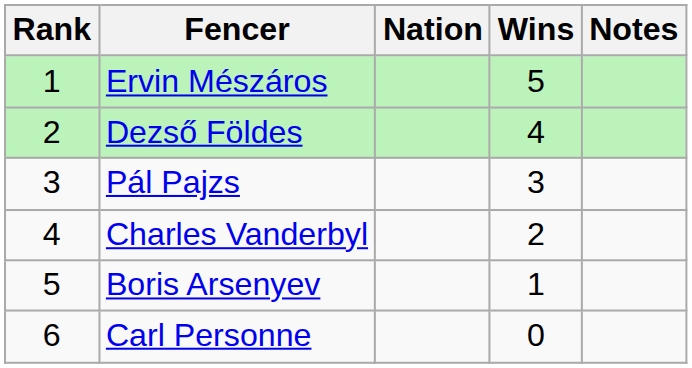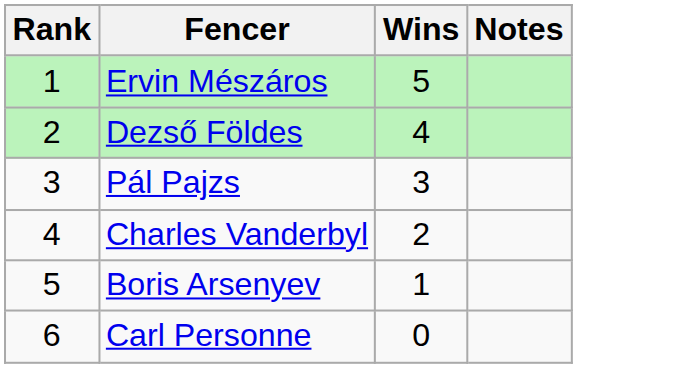- column: Nation
